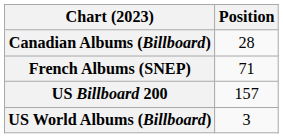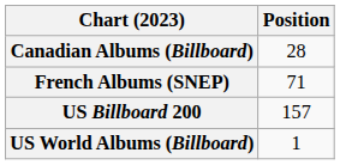US World Albums (Billboard) | Position: 3 -> 1
